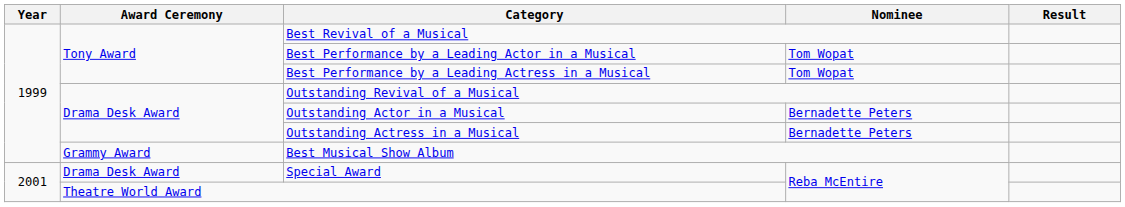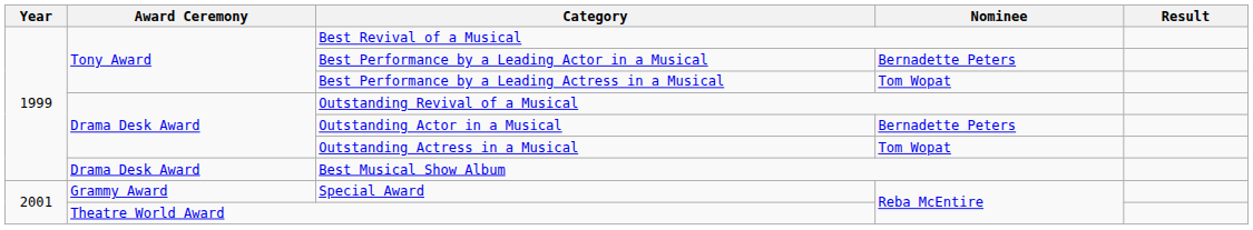Best Performance by a Leading Actor in a Musical | Nominee: Tom Wopat -> Bernadette Peters
Outstanding Actress in a Musical | Nominee: Bernadette Peters -> Tom Wopat
Best Musical Show Album | Award Ceremony: Grammy Award -> Drama Desk Award
Special Award | Award Ceremony: Drama Desk Award -> Grammy Award
